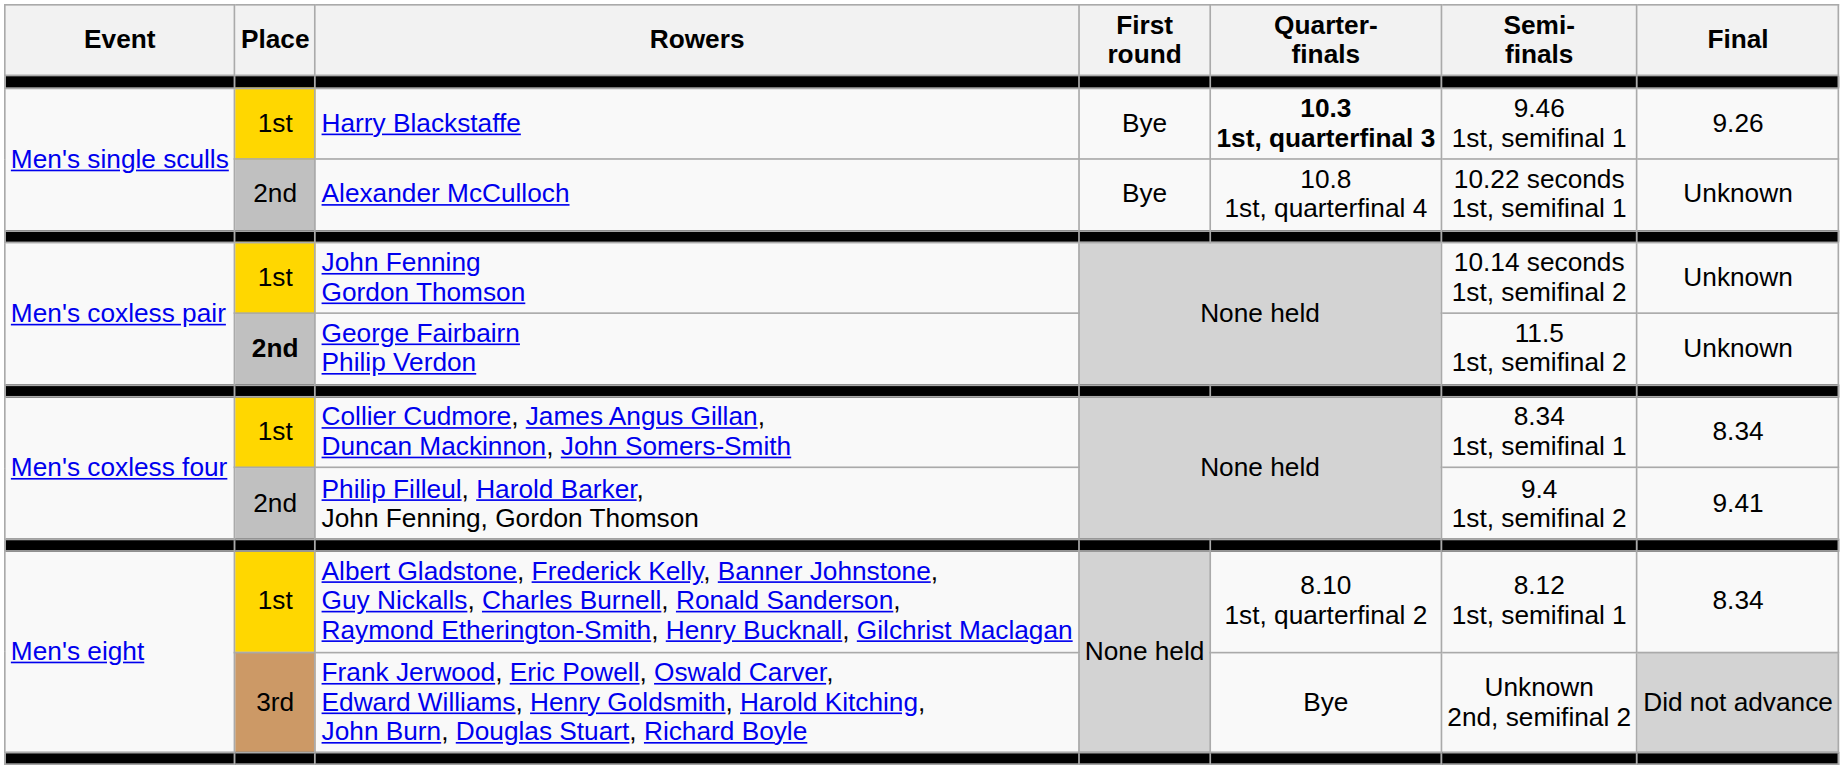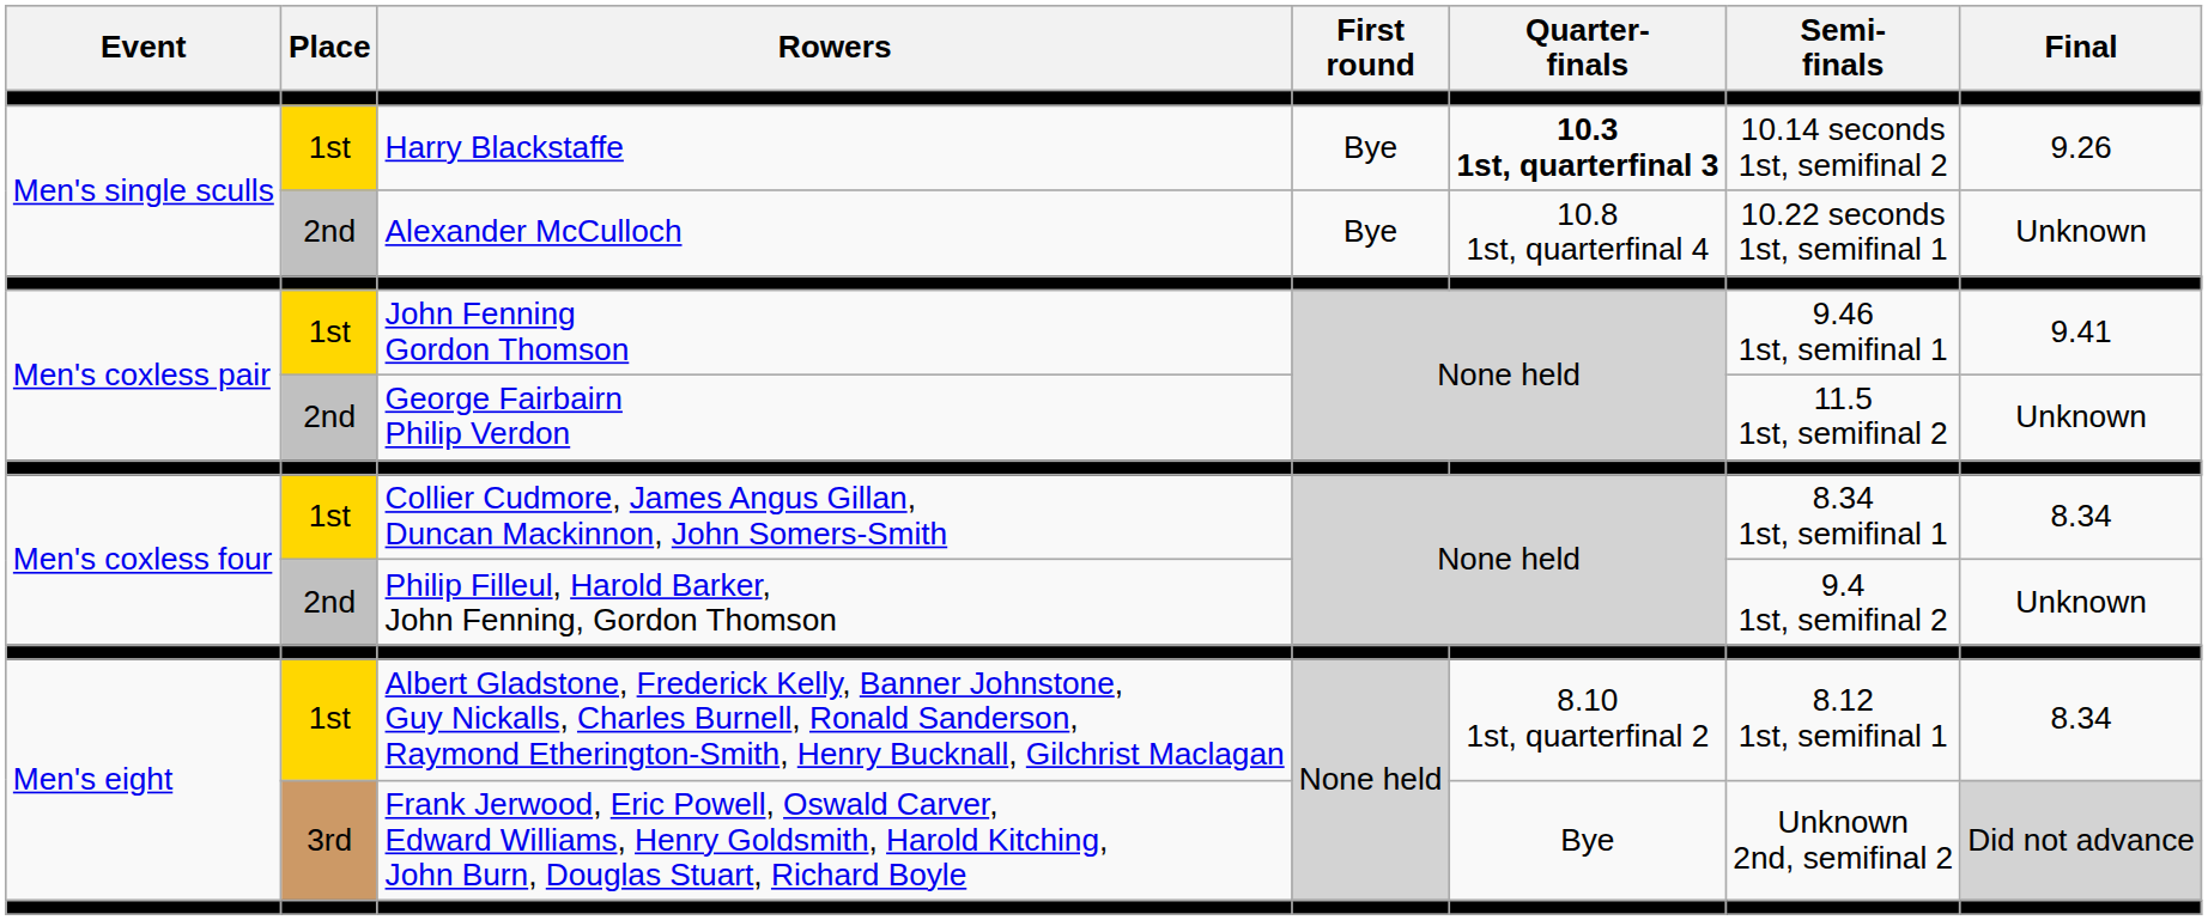Harry Blackstaffe | Semi- finals: 9.46 1st, semifinal 1 -> 10.14 seconds 1st, semifinal 2
John Fenning Gordon Thomson | Semi- finals: 10.14 seconds 1st, semifinal 2 -> 9.46 1st, semifinal 1
John Fenning Gordon Thomson | Final: Unknown -> 9.41
George Fairbairn Philip Verdon | Place: bold -> normal
Philip Filleul, Harold Barker, John Fenning, Gordon Thomson | Final: 9.41 -> Unknown
